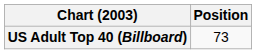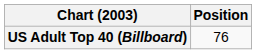US Adult Top 40 (Billboard) | Position: 73 -> 76
